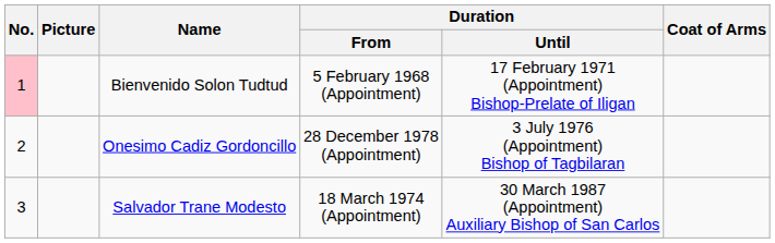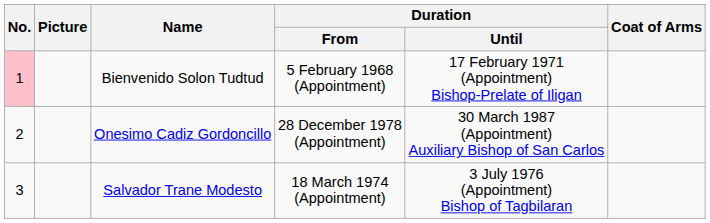Onesimo Cadiz Gordoncillo | Duration / Until: 3 July 1976 (Appointment) Bishop of Tagbilaran -> 30 March 1987 (Appointment) Auxiliary Bishop of San Carlos
Salvador Trane Modesto | Duration / Until: 30 March 1987 (Appointment) Auxiliary Bishop of San Carlos -> 3 July 1976 (Appointment) Bishop of Tagbilaran
